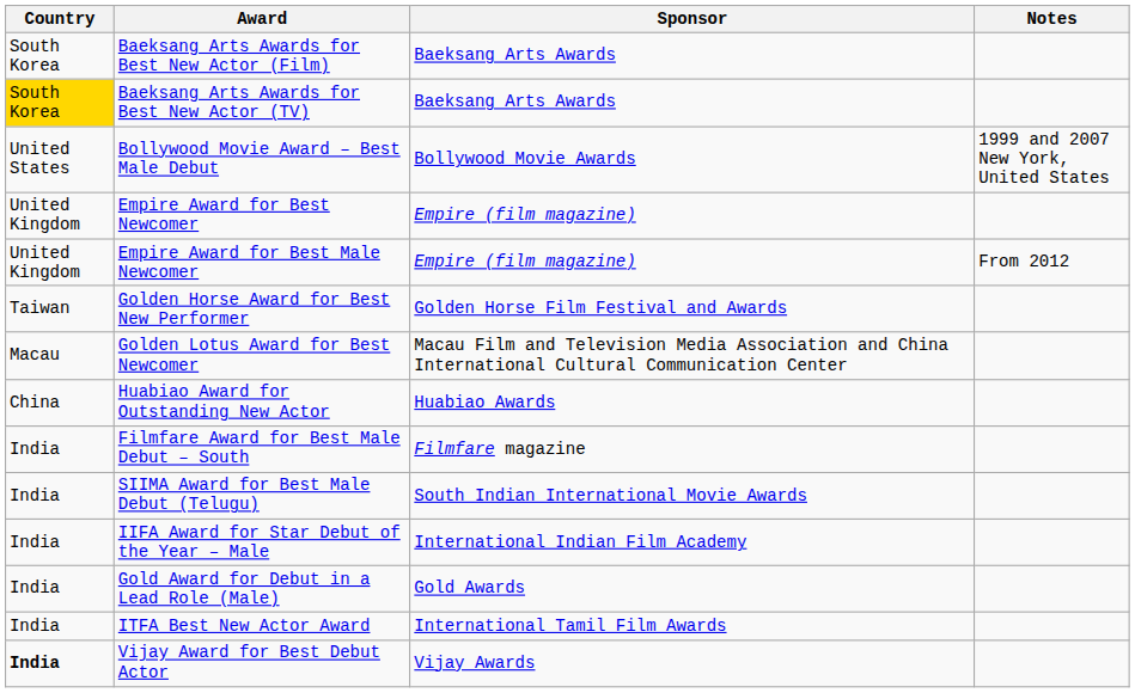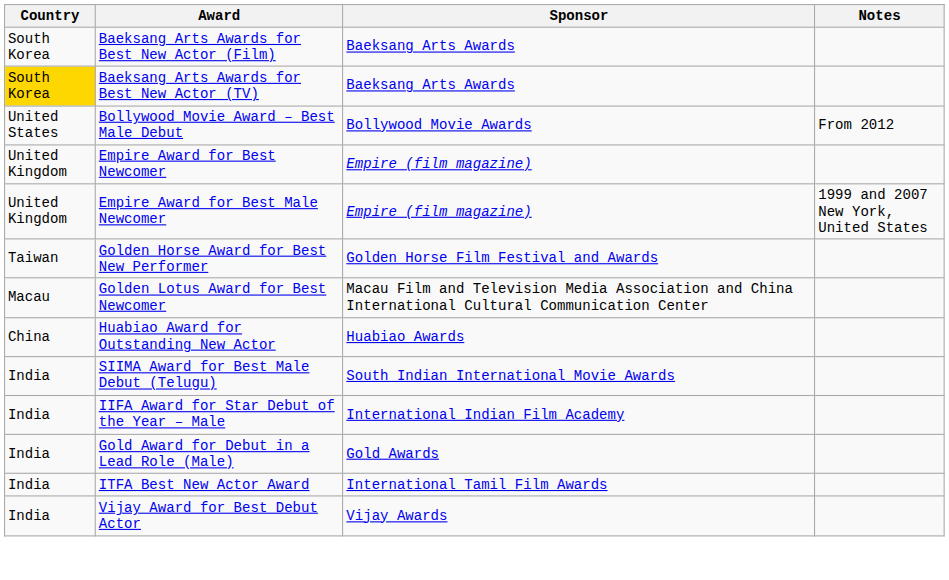Bollywood Movie Award – Best Male Debut | Notes: 1999 and 2007 New York, United States -> From 2012
Empire Award for Best Male Newcomer | Notes: From 2012 -> 1999 and 2007 New York, United States
- row: India | Filmfare Award for Best Male Debut – South | Filmfare magazine
Vijay Award for Best Debut Actor | Country: bold -> normal
